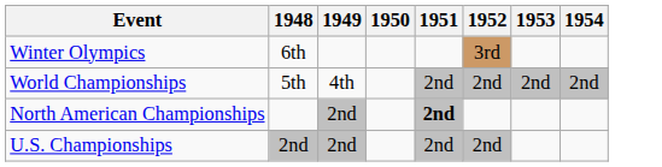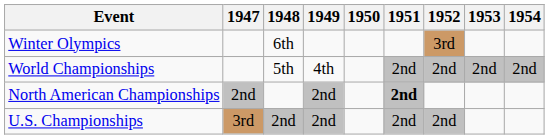+ column: 1947 | 2nd | 3rd
